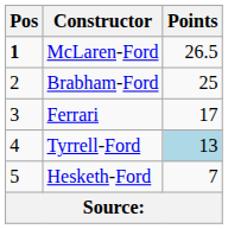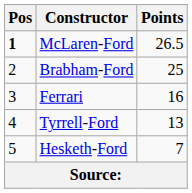Ferrari | Points: 17 -> 16
Tyrrell-Ford | Points: lightblue background -> no background
